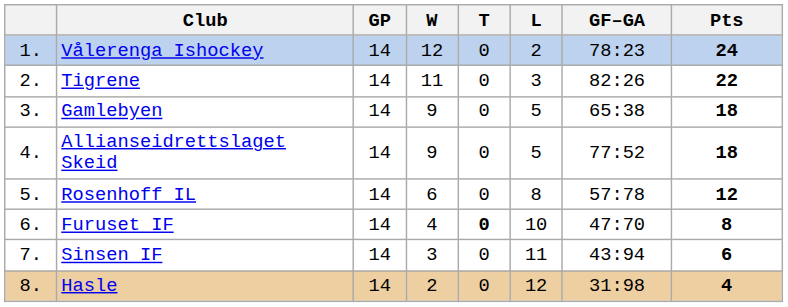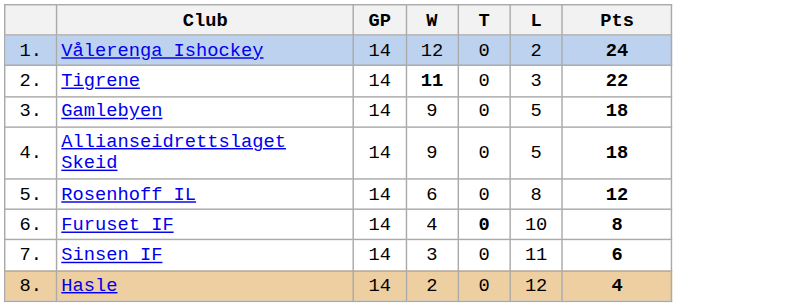- column: GF–GA | 78:23 | 82:26 | 65:38 | 77:52 | 57:78 | 47:70 | 43:94 | 31:98
Tigrene | W: normal -> bold
